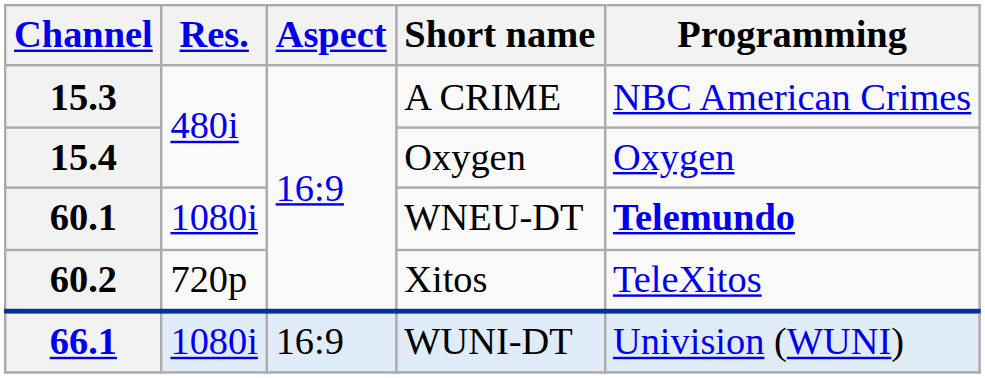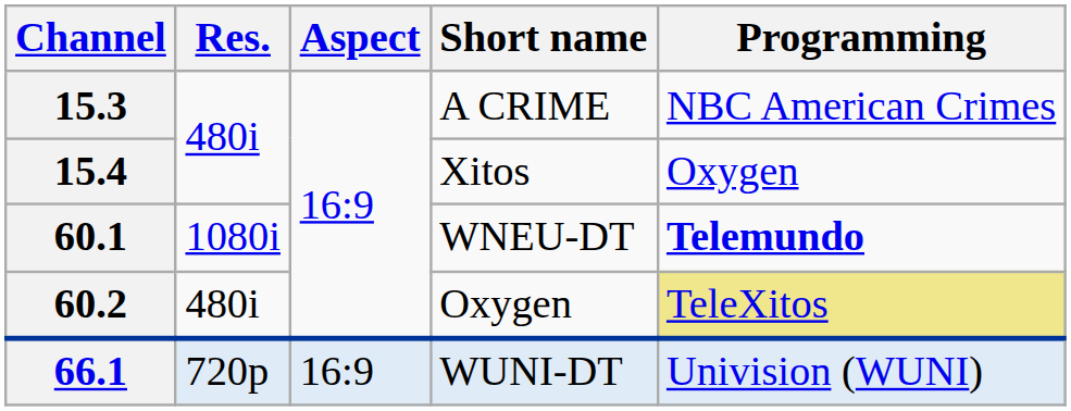15.4 | Short name: Oxygen -> Xitos
60.2 | Res.: 720p -> 480i
60.2 | Short name: Xitos -> Oxygen
60.2 | Programming: no background -> khaki background
66.1 | Res.: 1080i -> 720p
